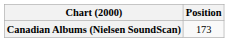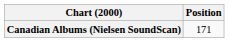Canadian Albums (Nielsen SoundScan) | Position: 173 -> 171
